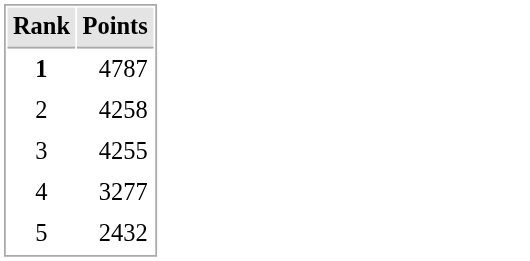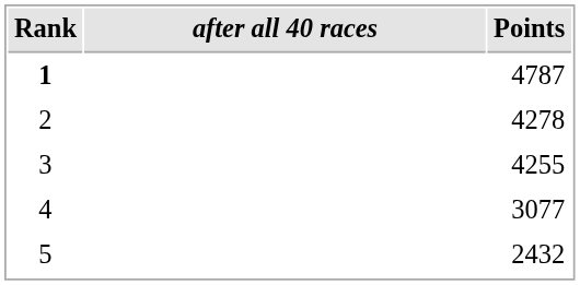+ column: after all 40 races
2 | Points: 4258 -> 4278
4 | Points: 3277 -> 3077
